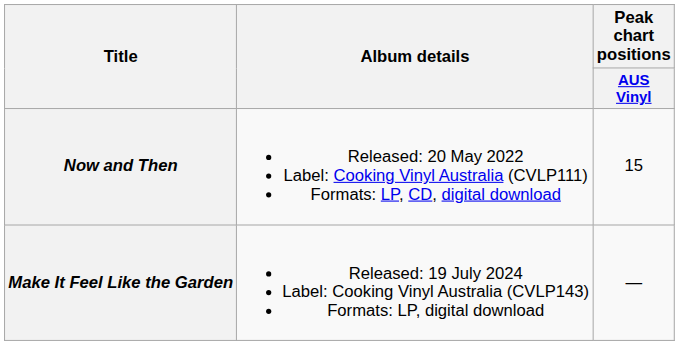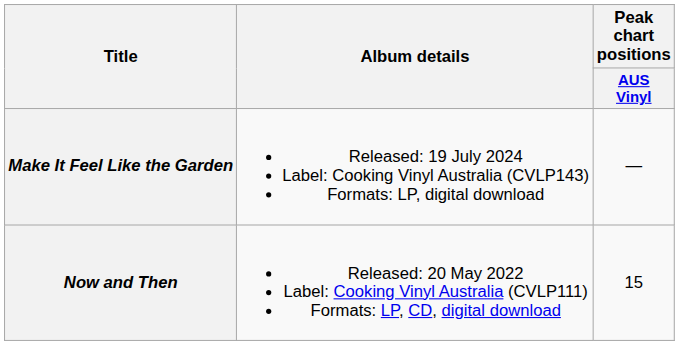rows swapped: Now and Then <-> Make It Feel Like the Garden
